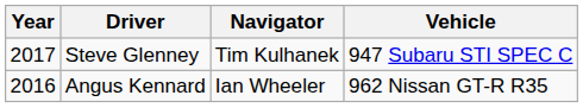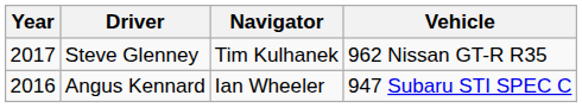Steve Glenney | Vehicle: 947 Subaru STI SPEC C -> 962 Nissan GT-R R35
Angus Kennard | Vehicle: 962 Nissan GT-R R35 -> 947 Subaru STI SPEC C
